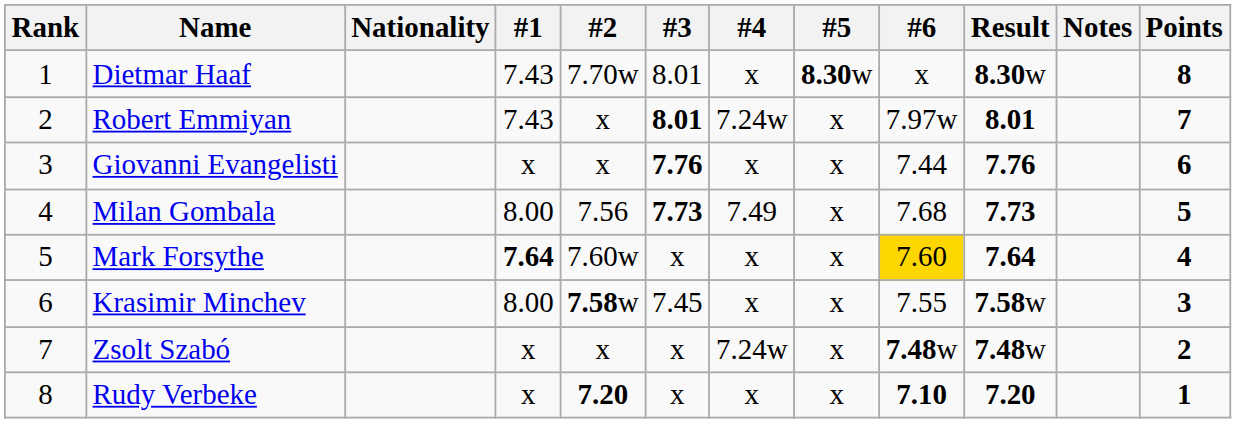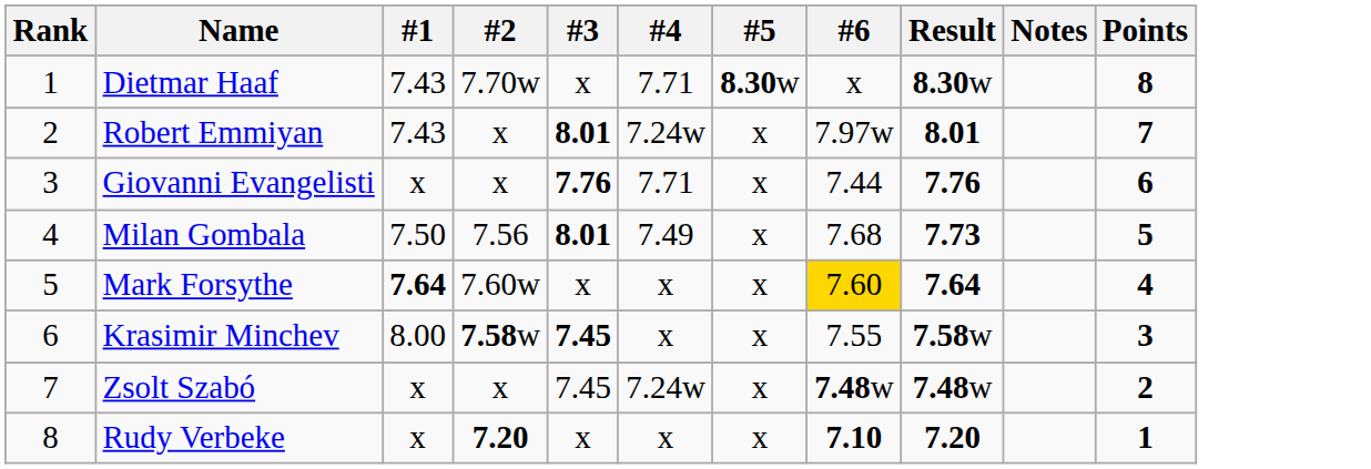- column: Nationality
Dietmar Haaf | #3: 8.01 -> x
Dietmar Haaf | #4: x -> 7.71
Giovanni Evangelisti | #4: x -> 7.71
Milan Gombala | #1: 8.00 -> 7.50
Milan Gombala | #3: 7.73 -> 8.01
Krasimir Minchev | #3: normal -> bold
Zsolt Szabó | #3: x -> 7.45
